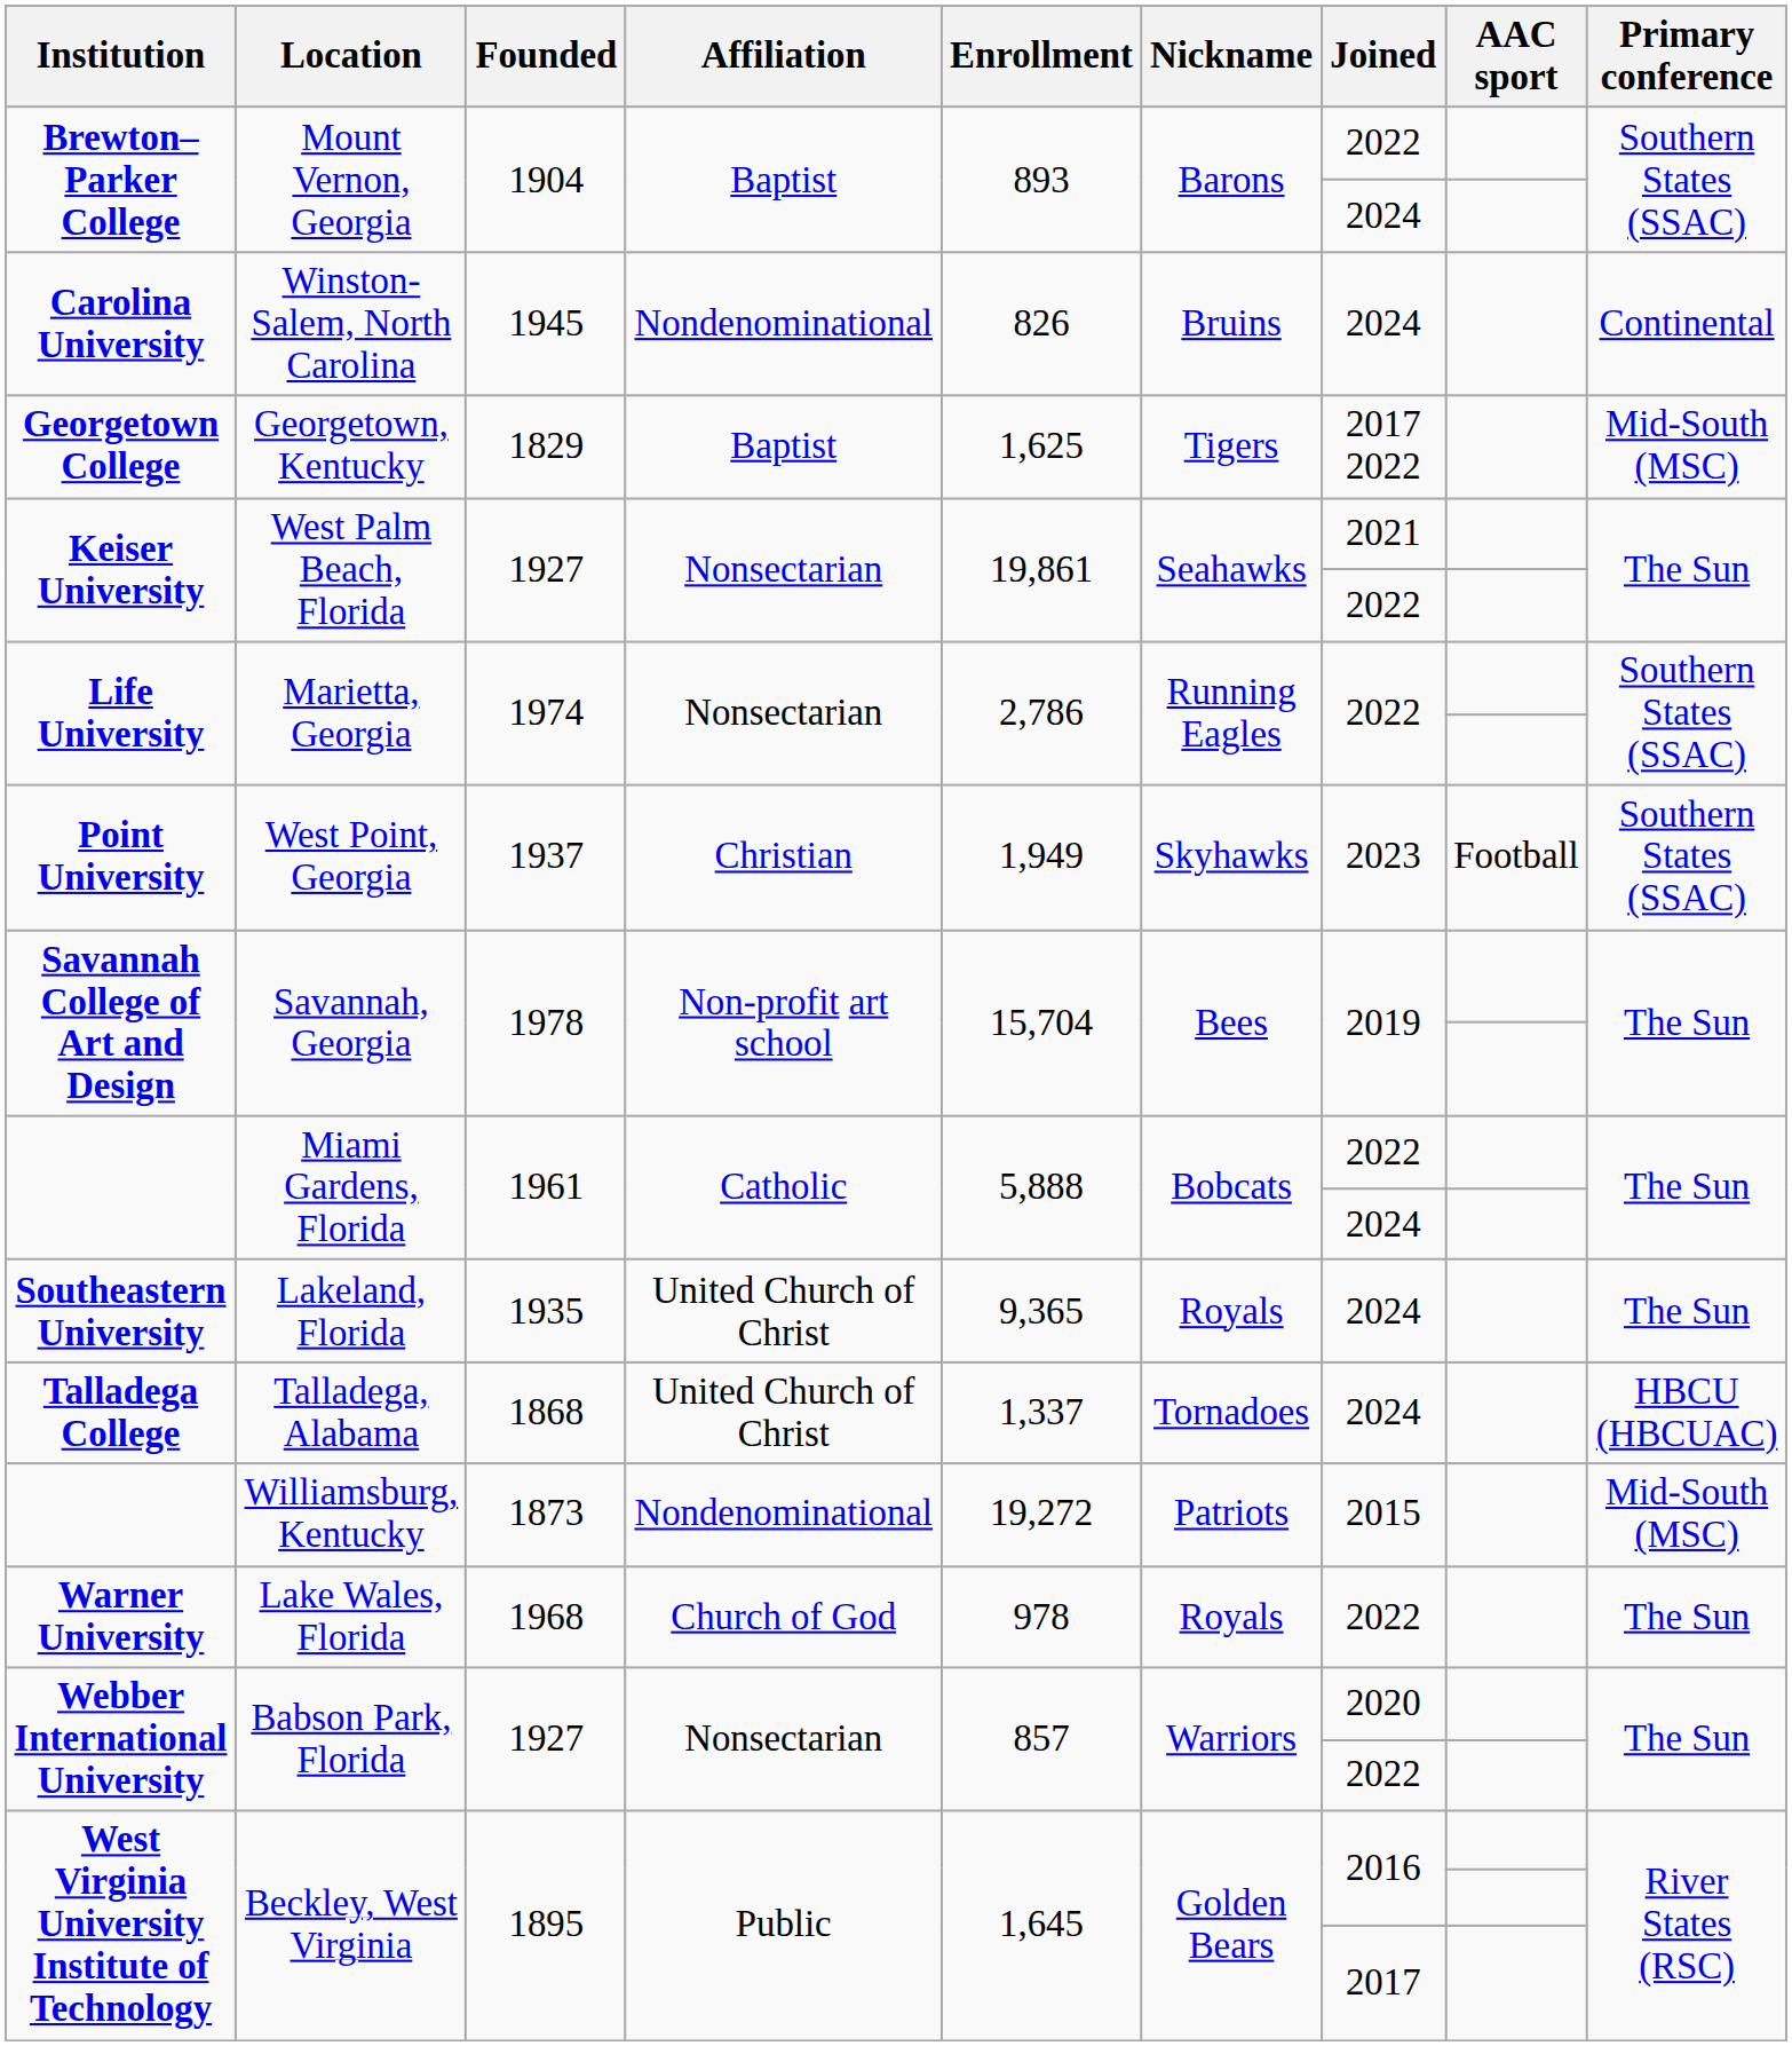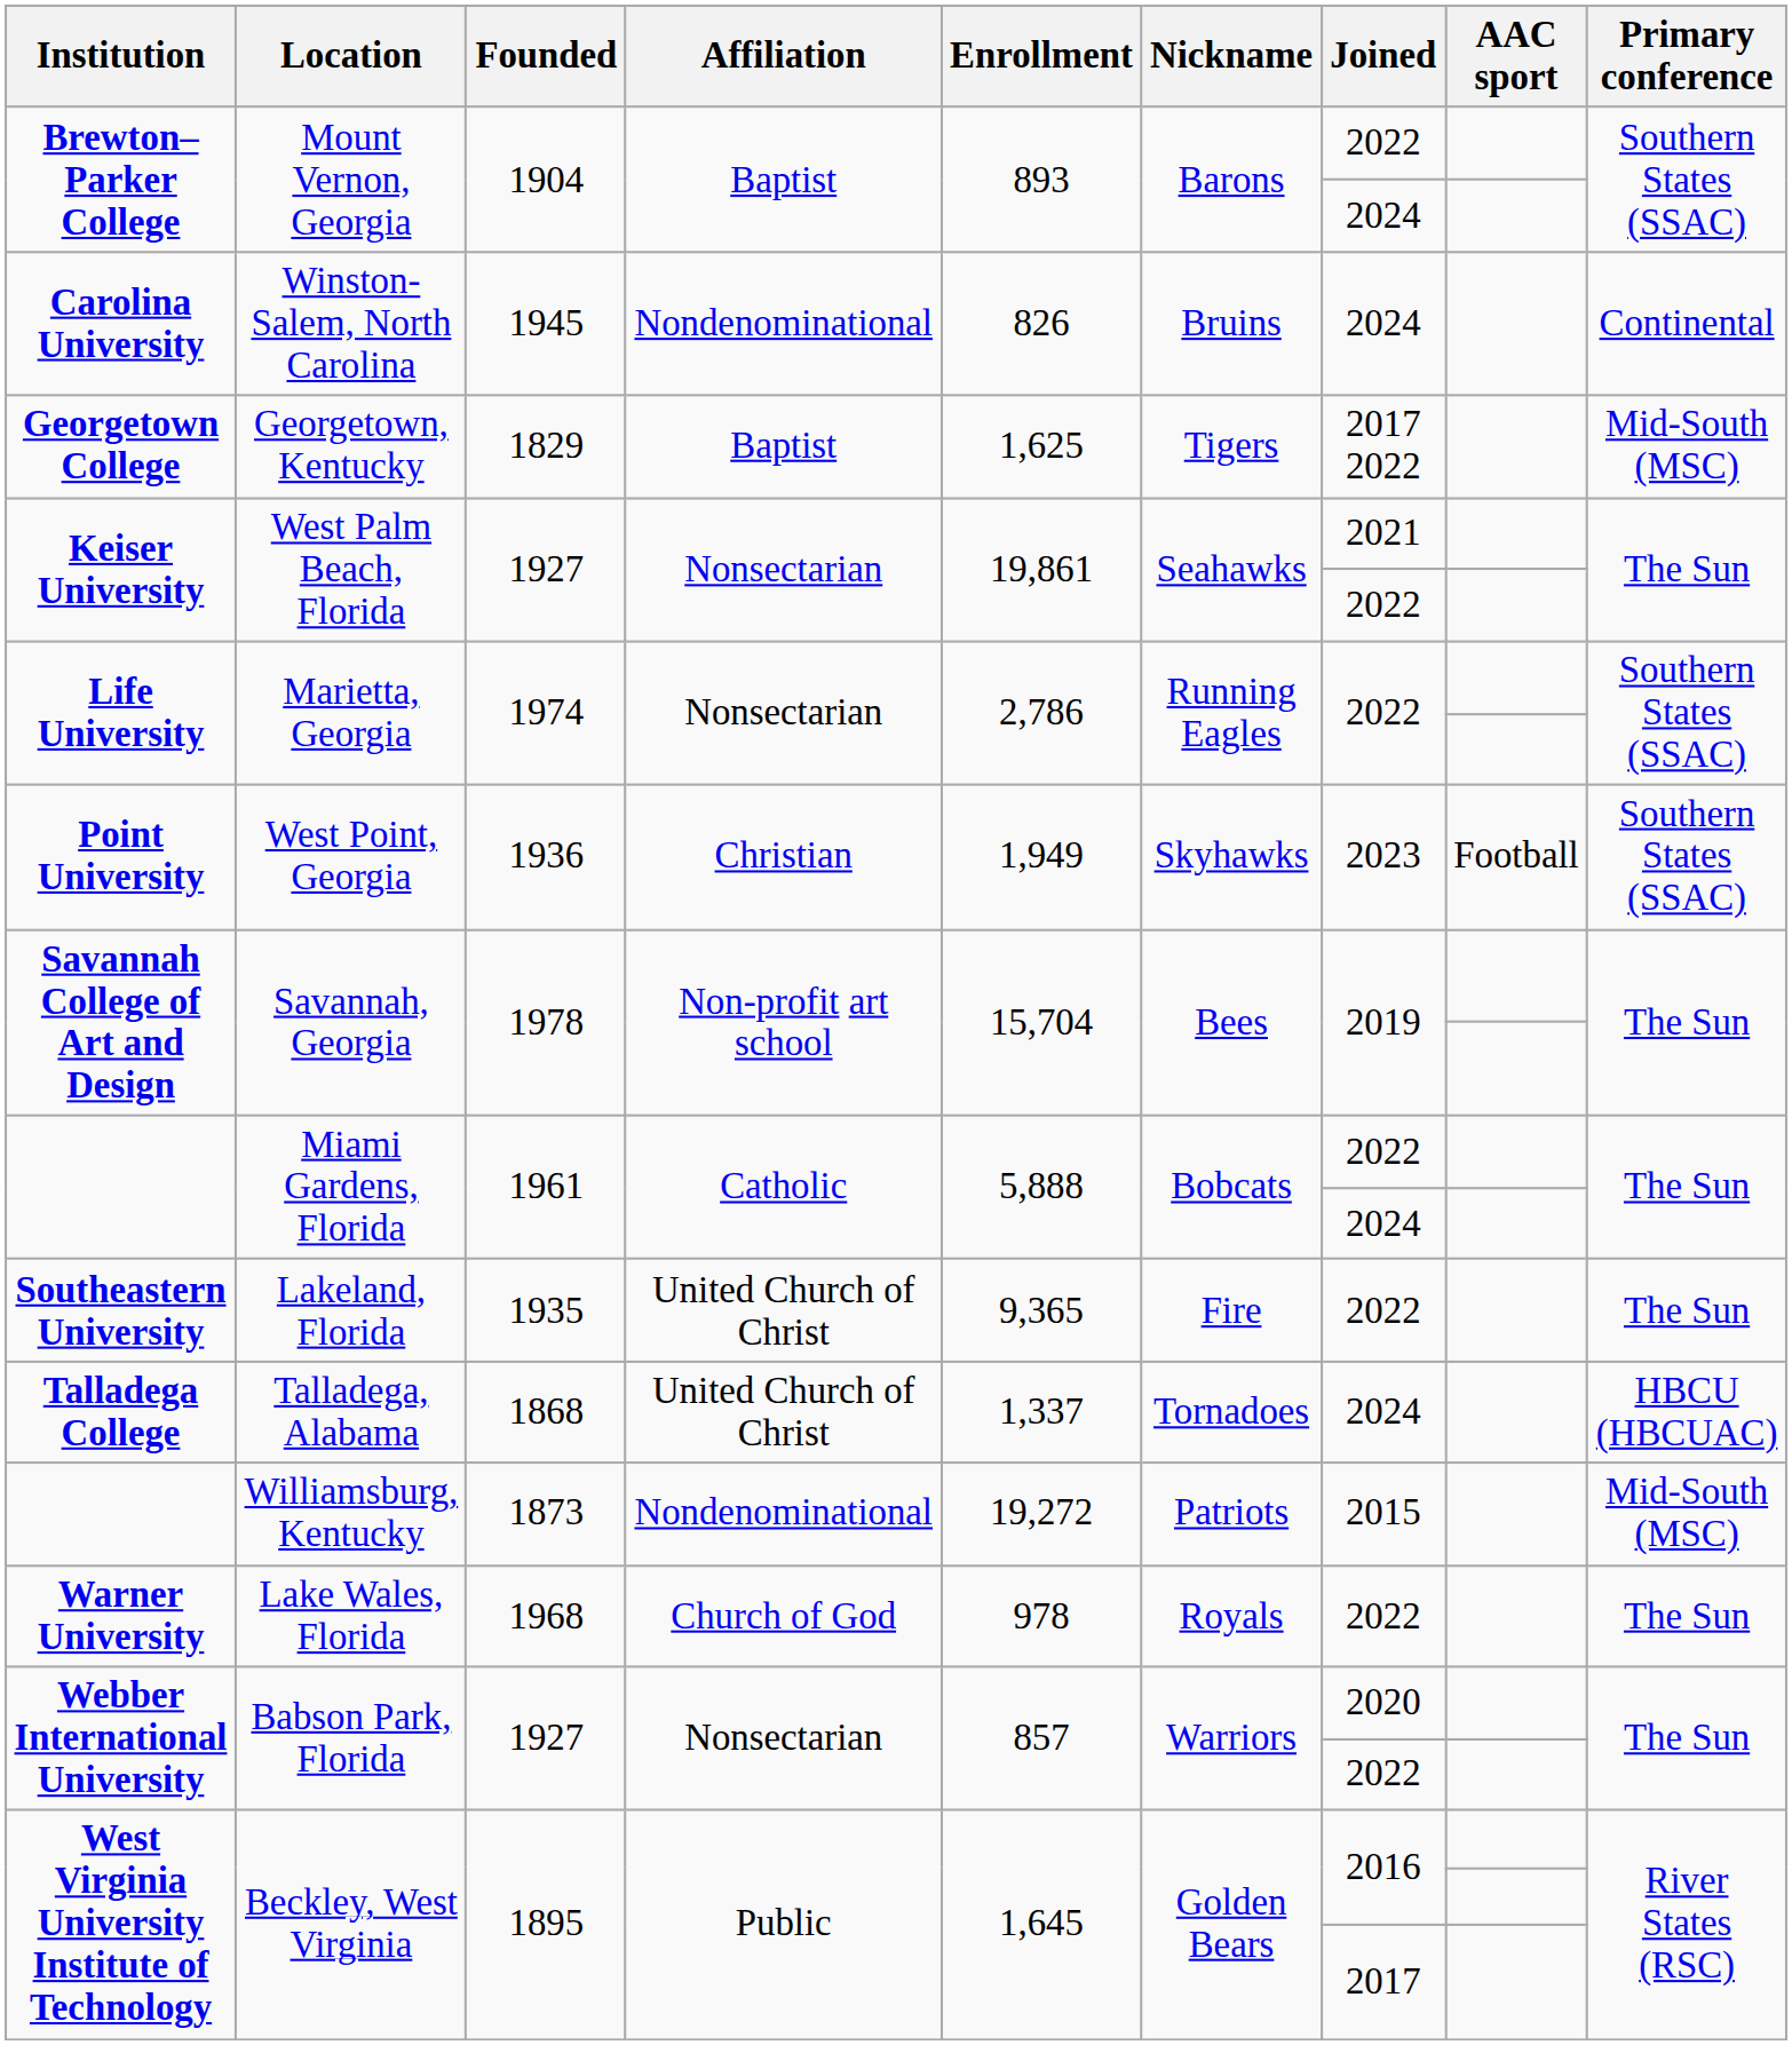West Point, Georgia | Founded: 1937 -> 1936
Lakeland, Florida | Nickname: Royals -> Fire
Lakeland, Florida | Joined: 2024 -> 2022
